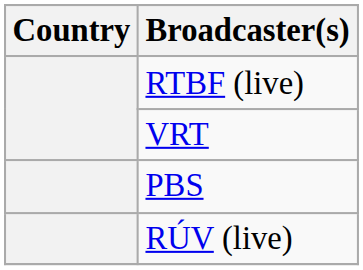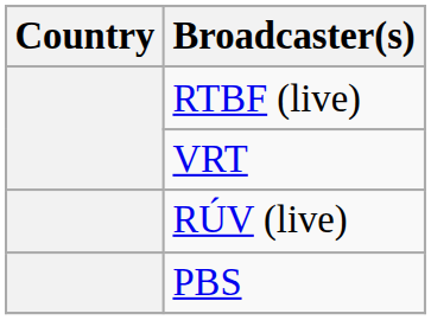rows swapped: RÚV (live) <-> PBS
